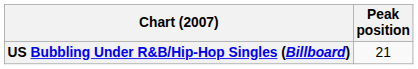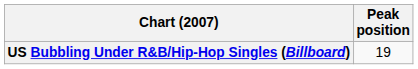US Bubbling Under R&B/Hip-Hop Singles (Billboard) | Peak position: 21 -> 19
